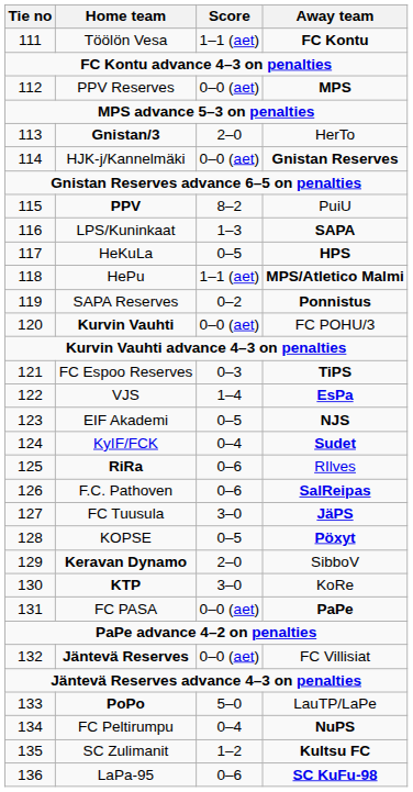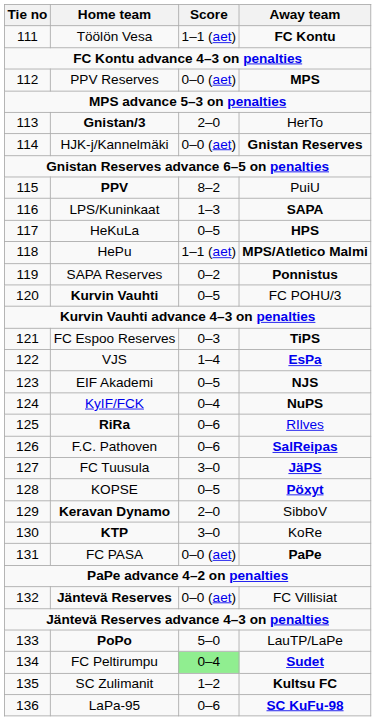Kurvin Vauhti | Score: 0–0 (aet) -> 0–5
KyIF/FCK | Away team: Sudet -> NuPS
FC Peltirumpu | Score: no background -> lightgreen background
FC Peltirumpu | Away team: NuPS -> Sudet
